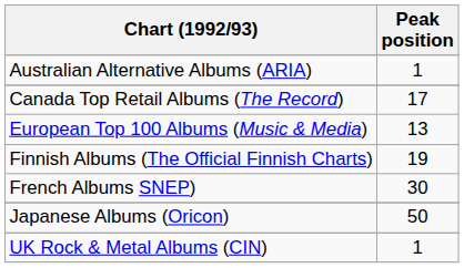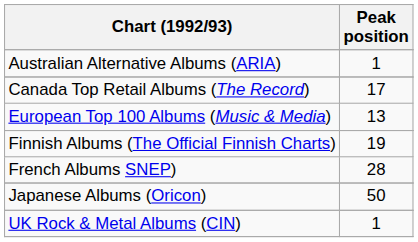French Albums SNEP) | Peak position: 30 -> 28
